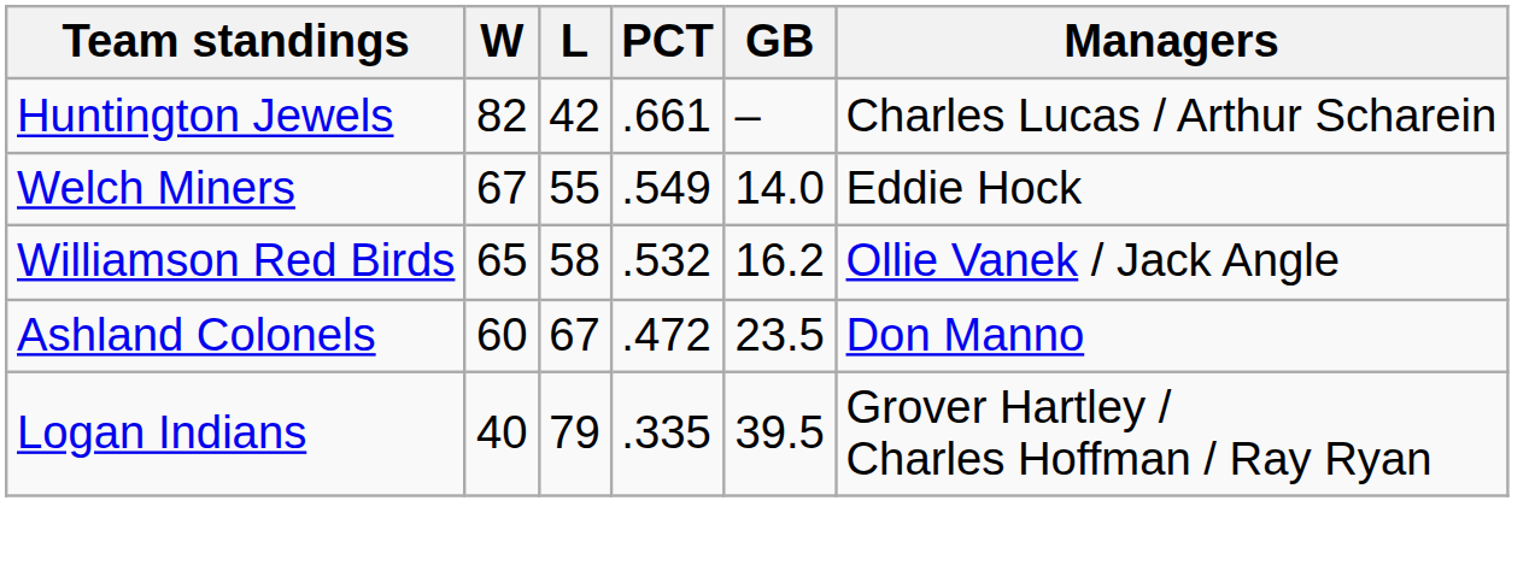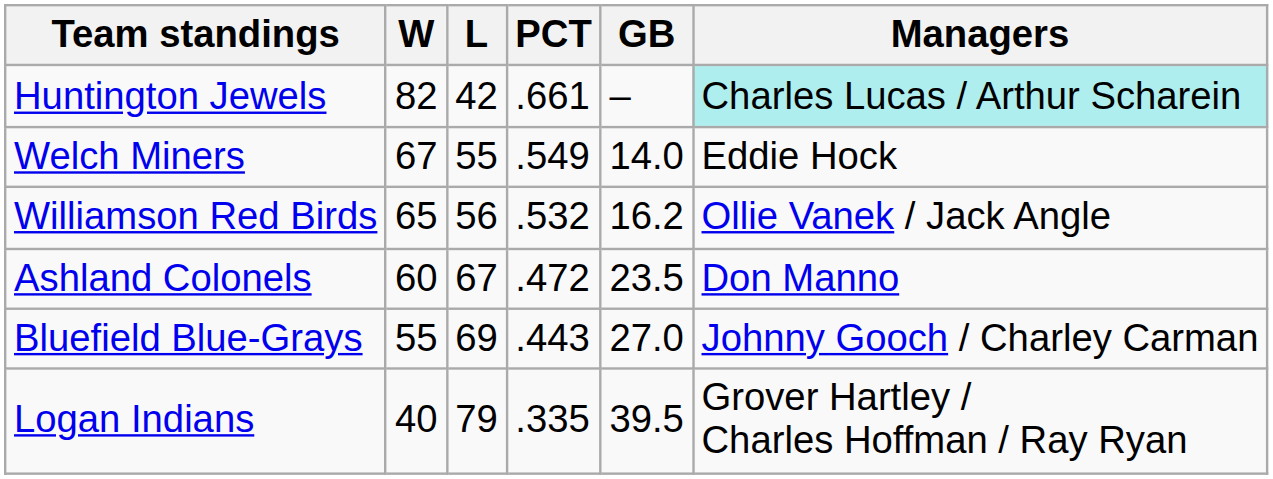Huntington Jewels | Managers: no background -> paleturquoise background
Williamson Red Birds | L: 58 -> 56
+ row: Bluefield Blue-Grays | 55 | 69 | .443 | 27.0 | Johnny Gooch / Charley Carman
